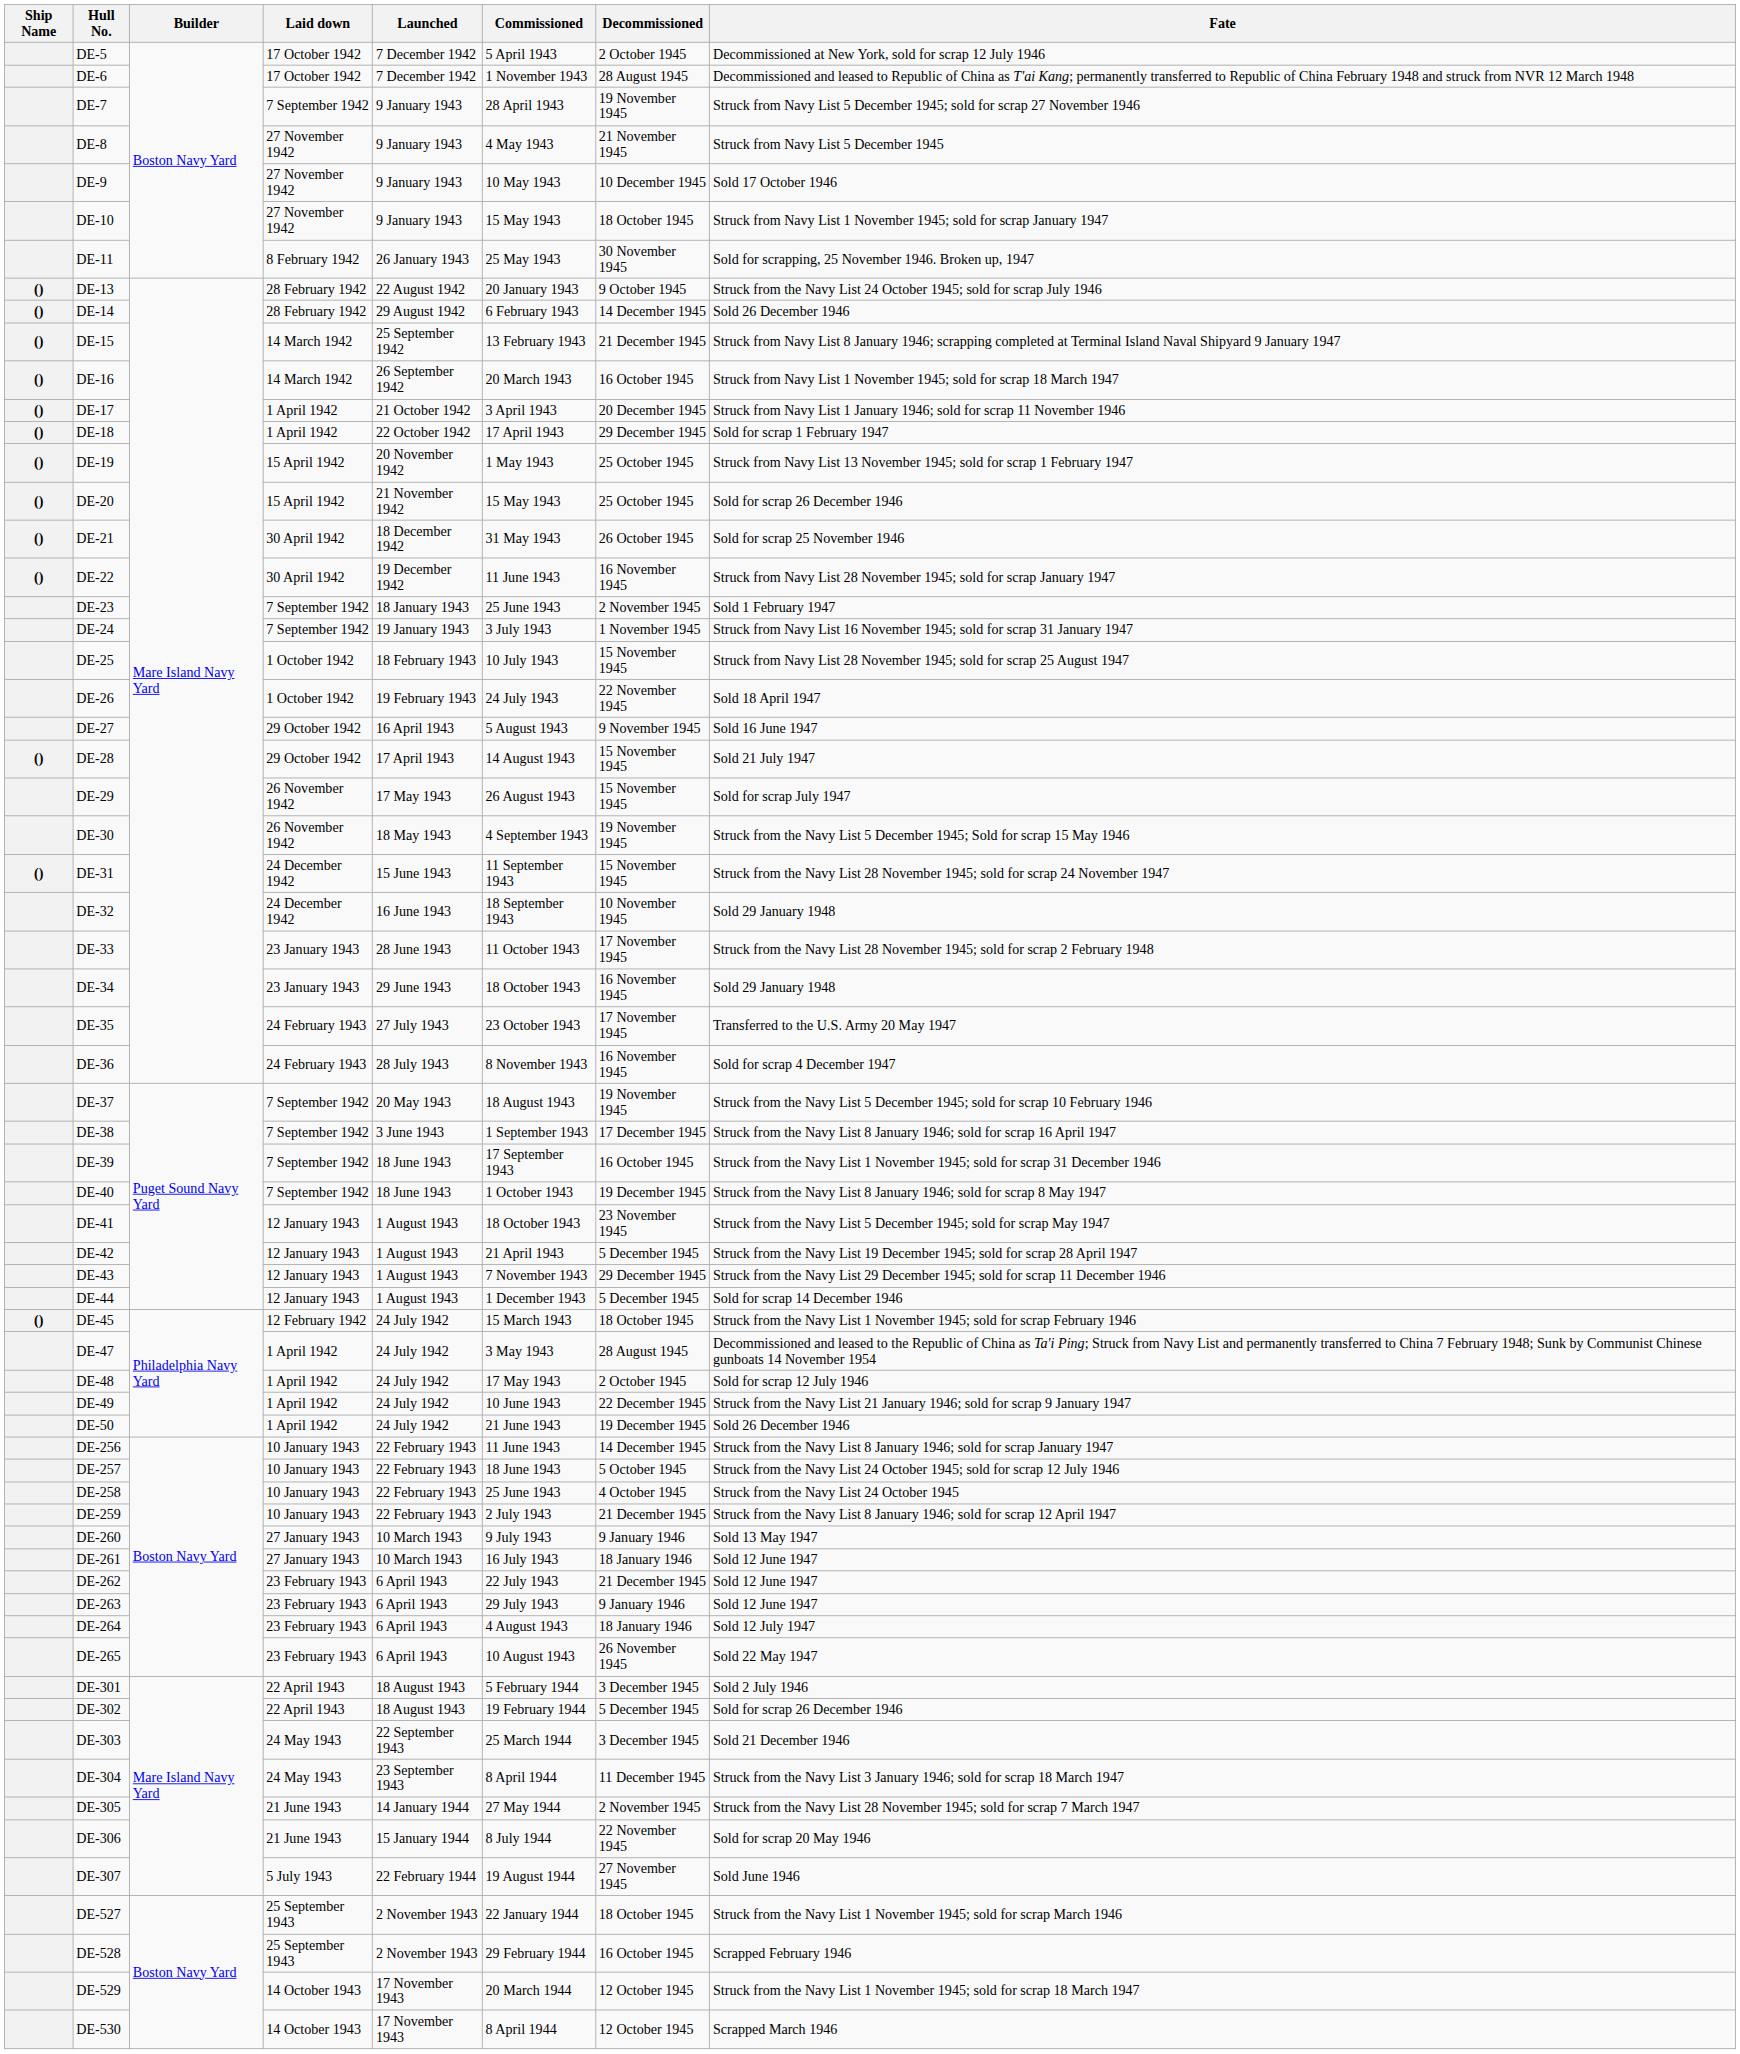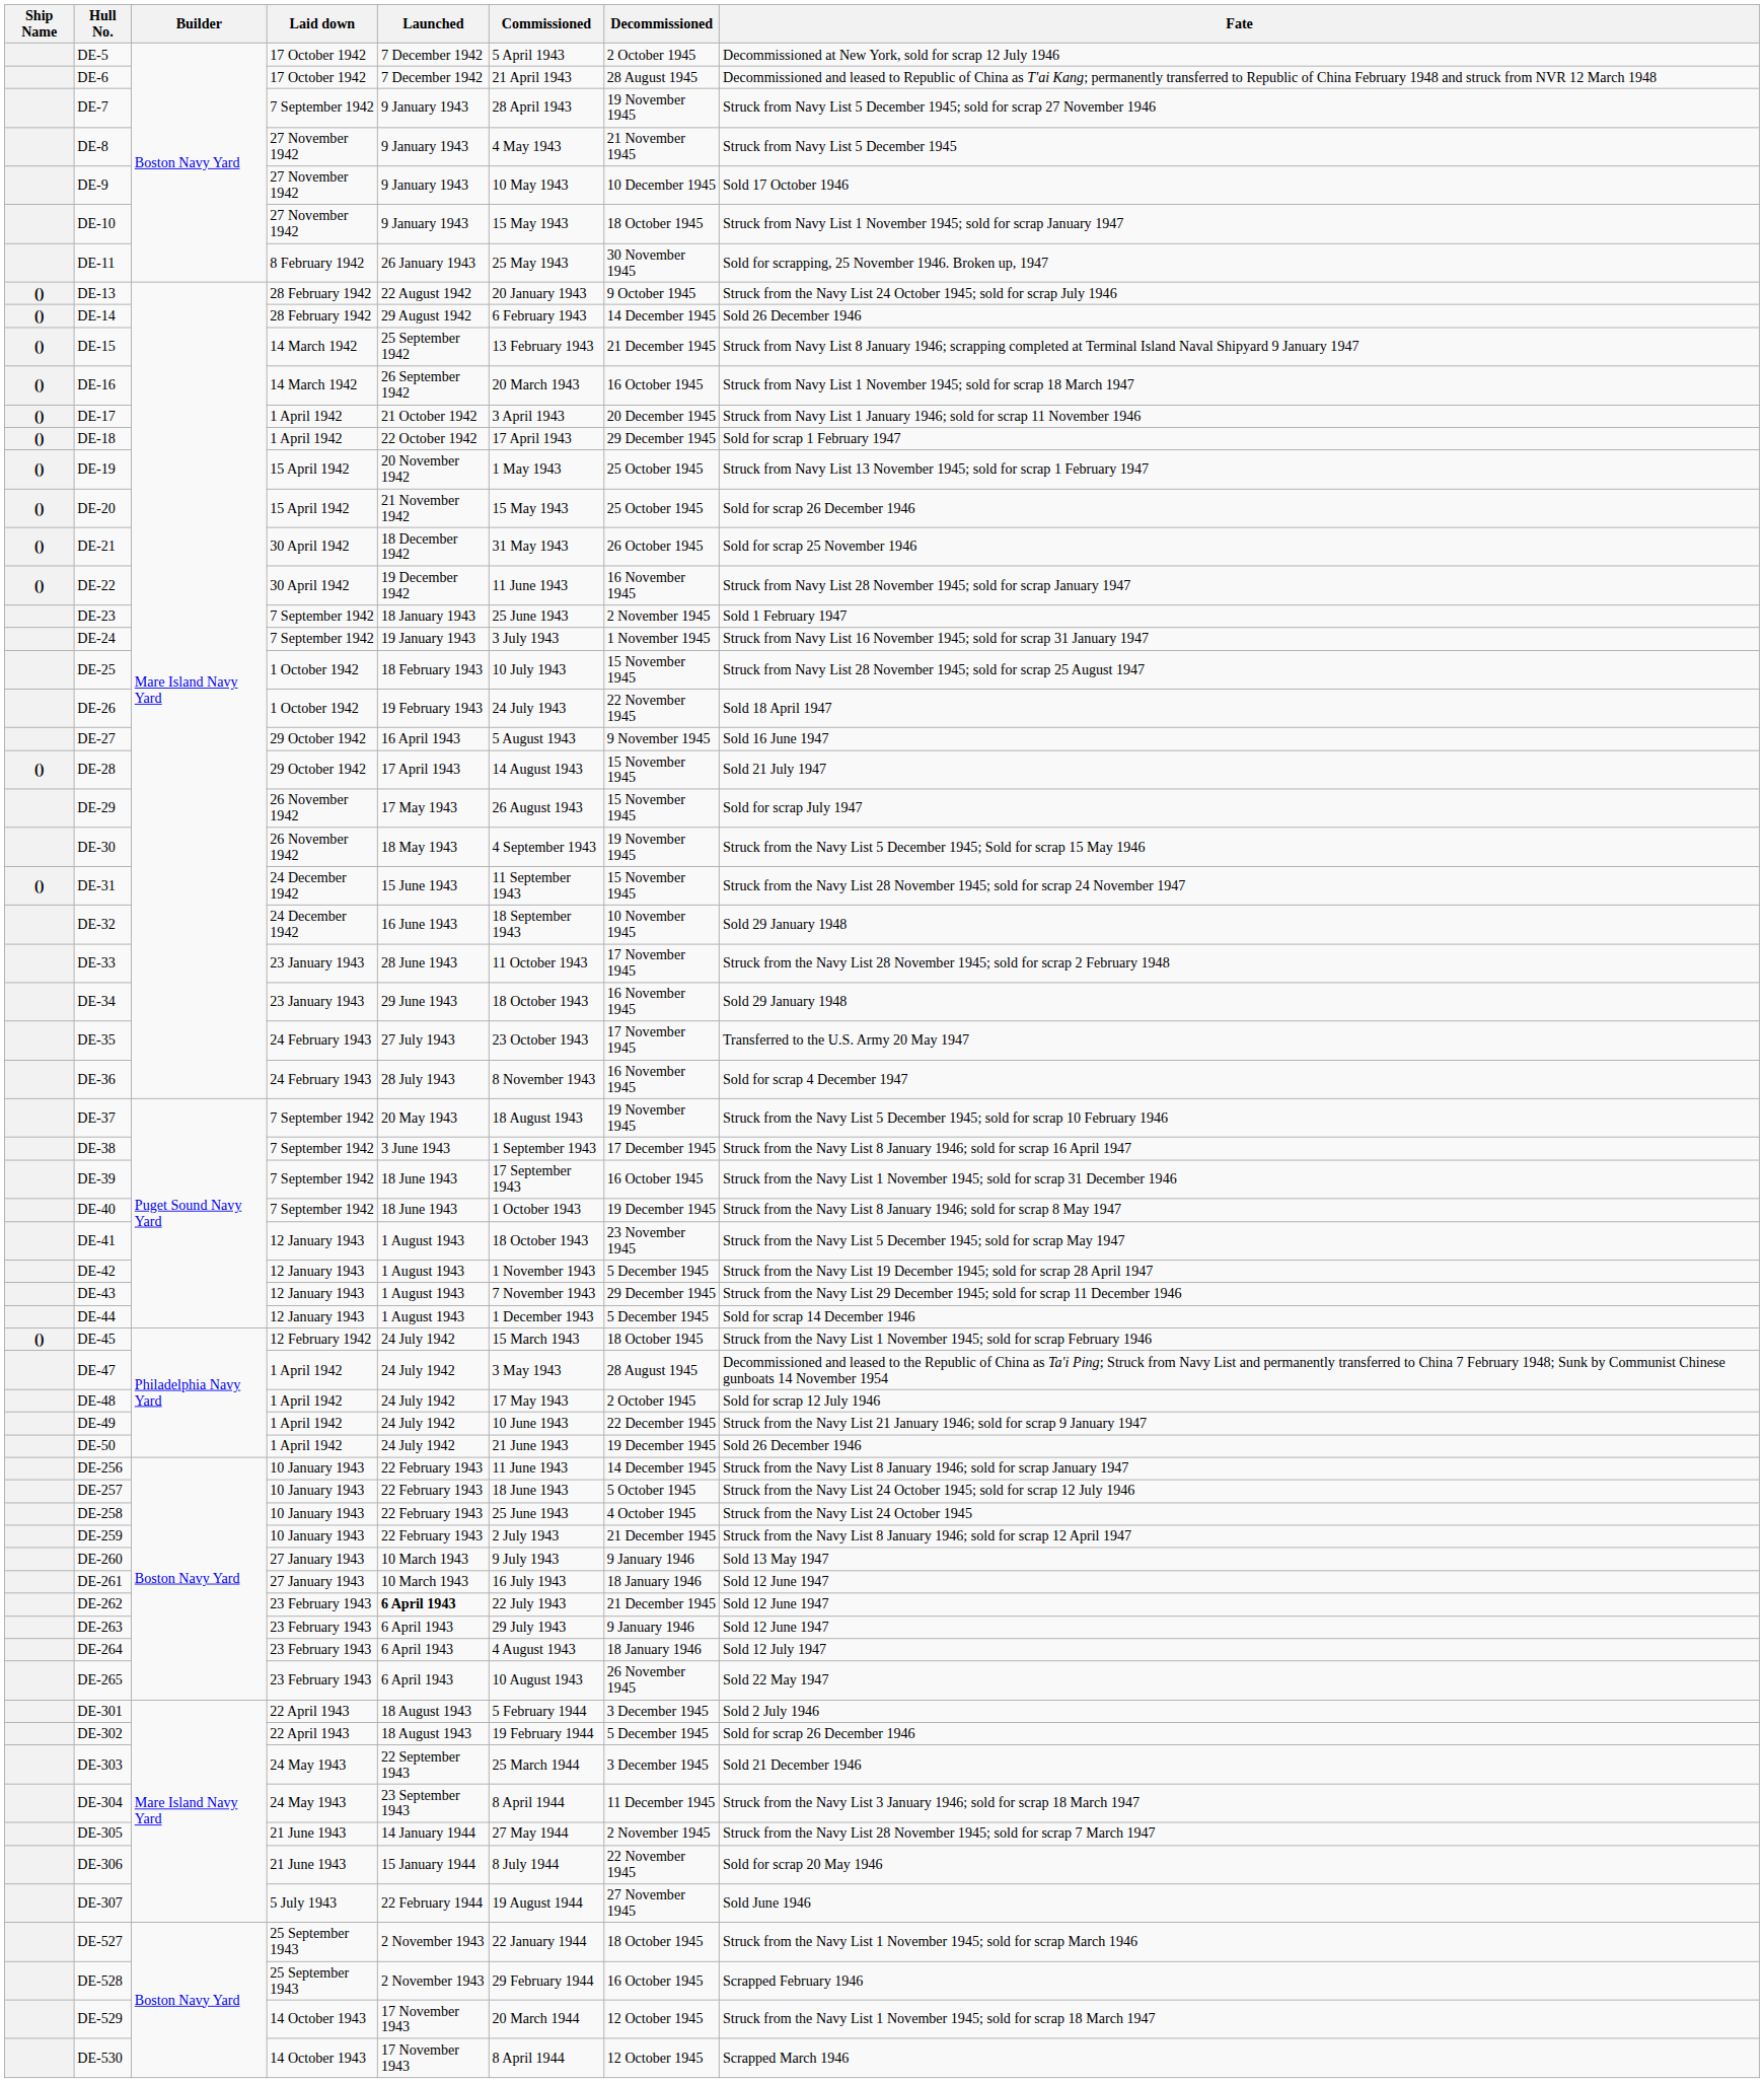DE-6 | Commissioned: 1 November 1943 -> 21 April 1943
DE-42 | Commissioned: 21 April 1943 -> 1 November 1943
DE-262 | Launched: normal -> bold
